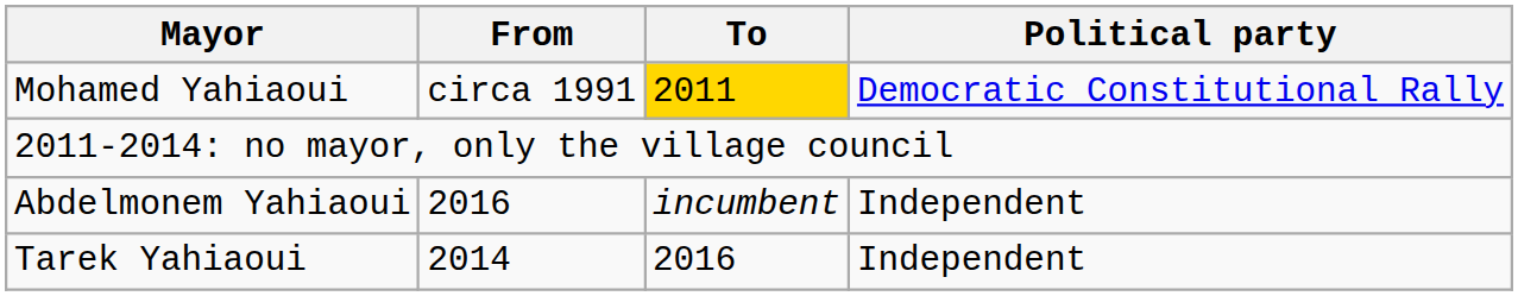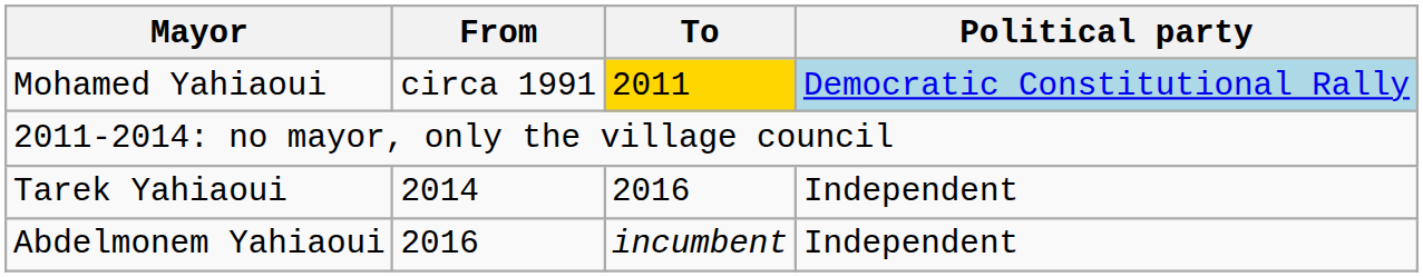Mohamed Yahiaoui | Political party: no background -> lightblue background
rows swapped: Tarek Yahiaoui <-> Abdelmonem Yahiaoui
